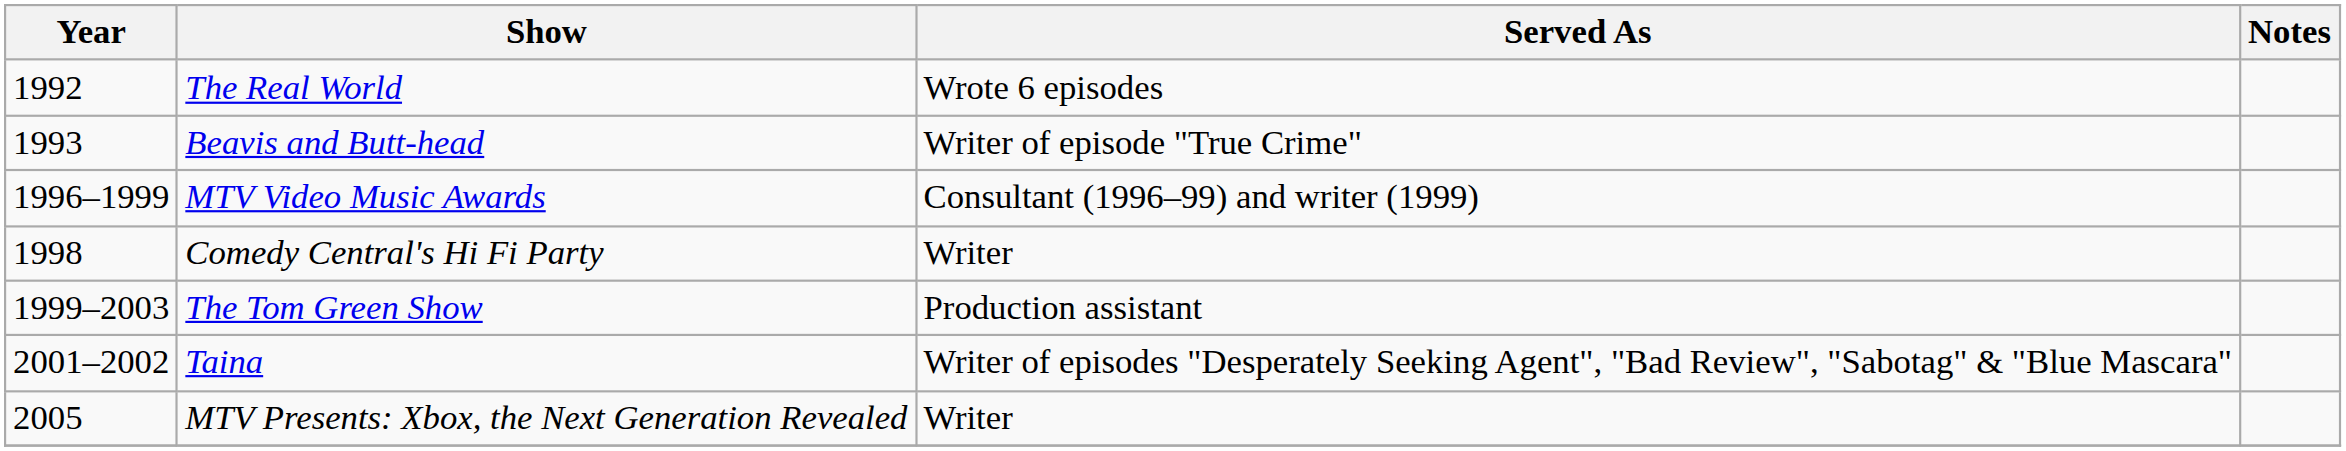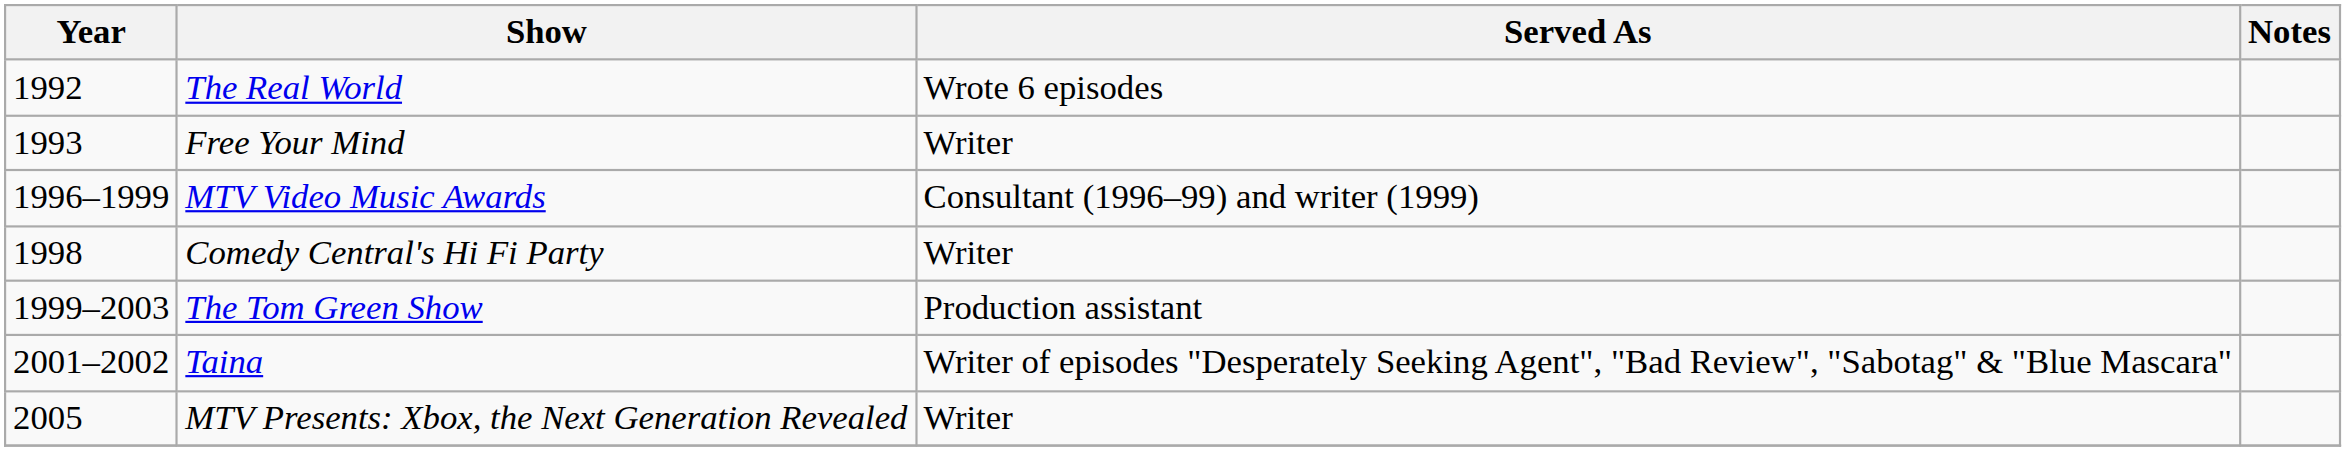- row: 1993 | Beavis and Butt-head | Writer of episode "True Crime"
+ row: 1993 | Free Your Mind | Writer
